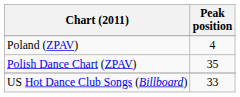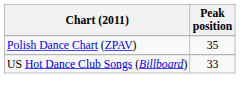- row: Poland (ZPAV) | 4
